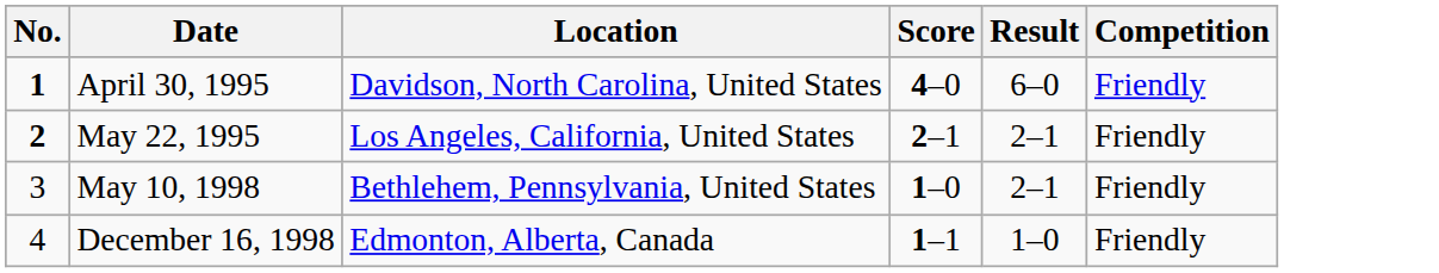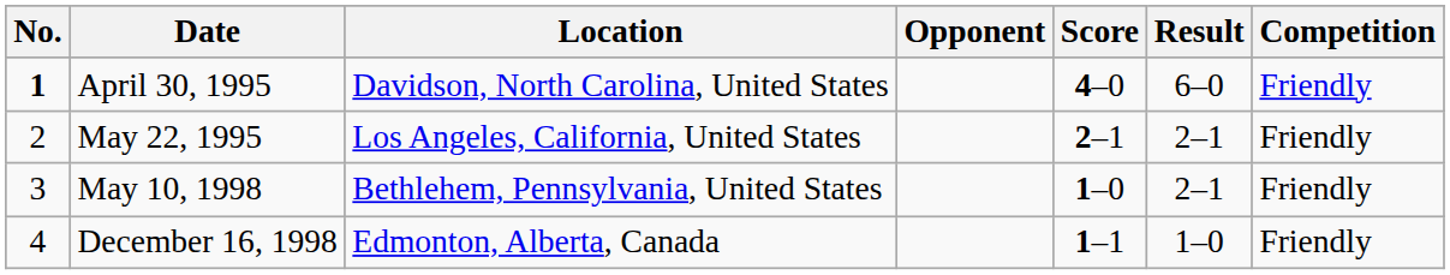+ column: Opponent
May 22, 1995 | No.: bold -> normal
